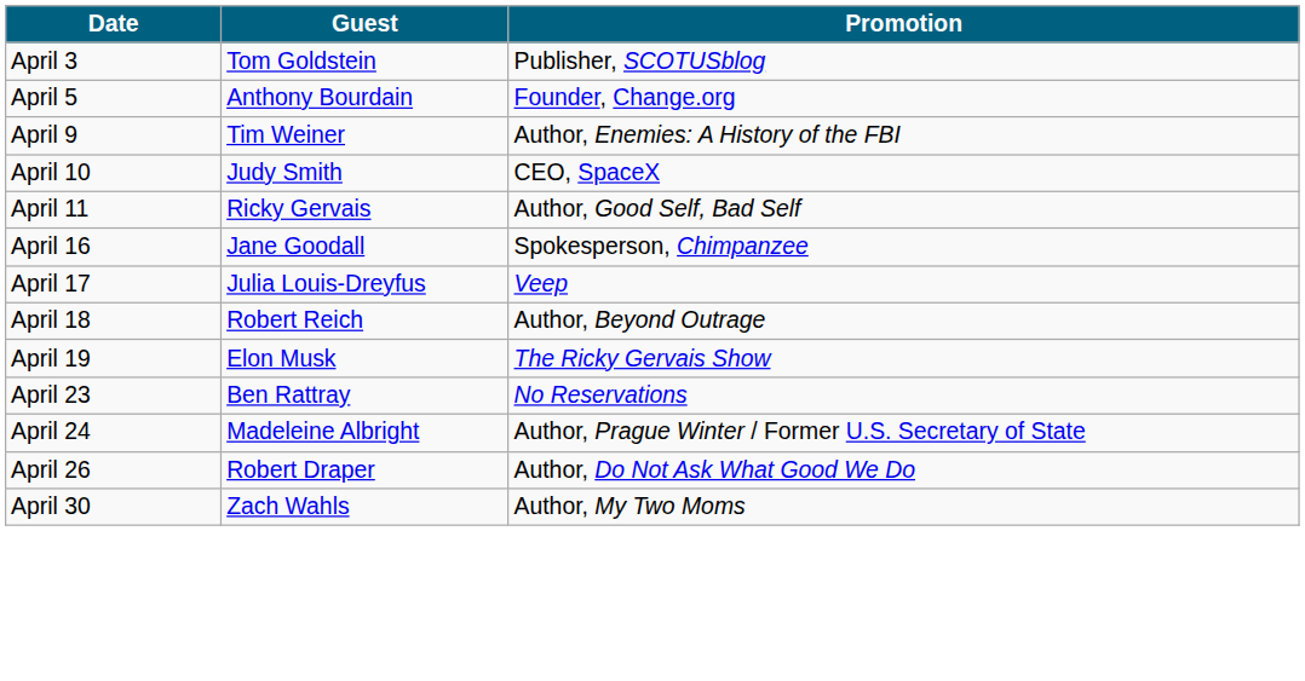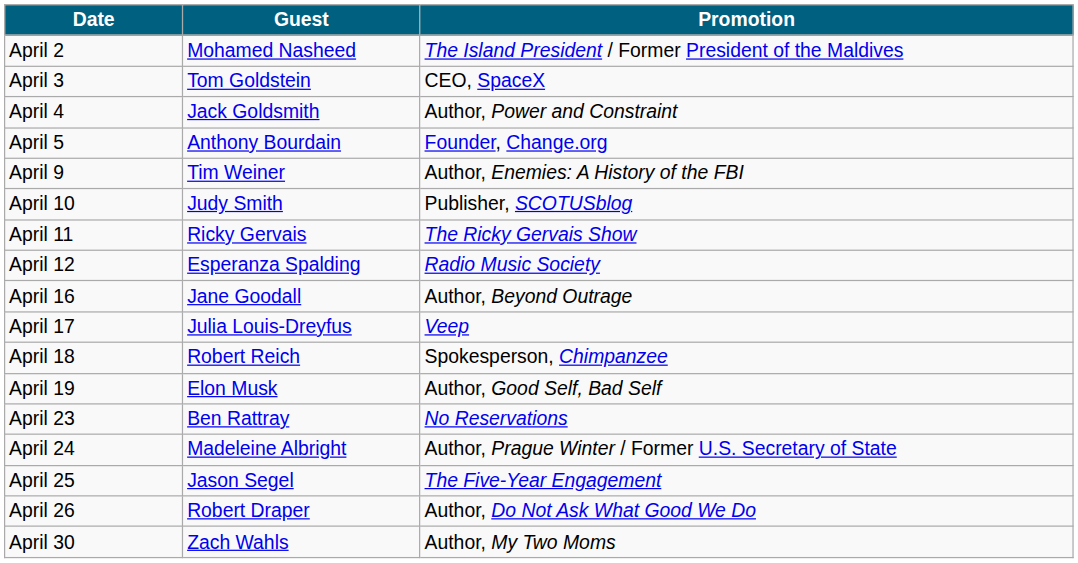+ row: April 2 | Mohamed Nasheed | The Island President / Former President of the Maldives
April 3 | Promotion: Publisher, SCOTUSblog -> CEO, SpaceX
+ row: April 4 | Jack Goldsmith | Author, Power and Constraint
April 10 | Promotion: CEO, SpaceX -> Publisher, SCOTUSblog
April 11 | Promotion: Author, Good Self, Bad Self -> The Ricky Gervais Show
+ row: April 12 | Esperanza Spalding | Radio Music Society
April 16 | Promotion: Spokesperson, Chimpanzee -> Author, Beyond Outrage
April 18 | Promotion: Author, Beyond Outrage -> Spokesperson, Chimpanzee
April 19 | Promotion: The Ricky Gervais Show -> Author, Good Self, Bad Self
+ row: April 25 | Jason Segel | The Five-Year Engagement
